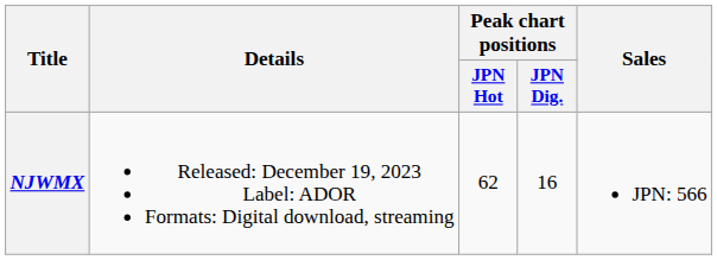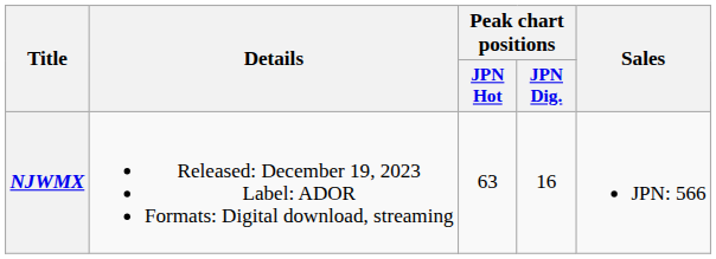NJWMX | Peak chart positions / JPN Hot: 62 -> 63
